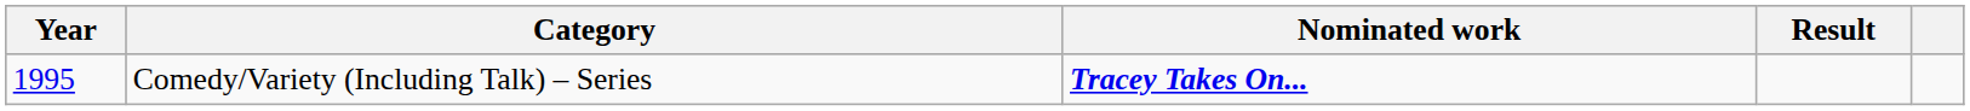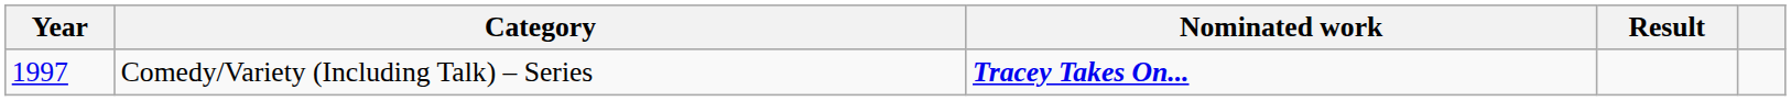Comedy/Variety (Including Talk) – Series | Year: 1995 -> 1997
